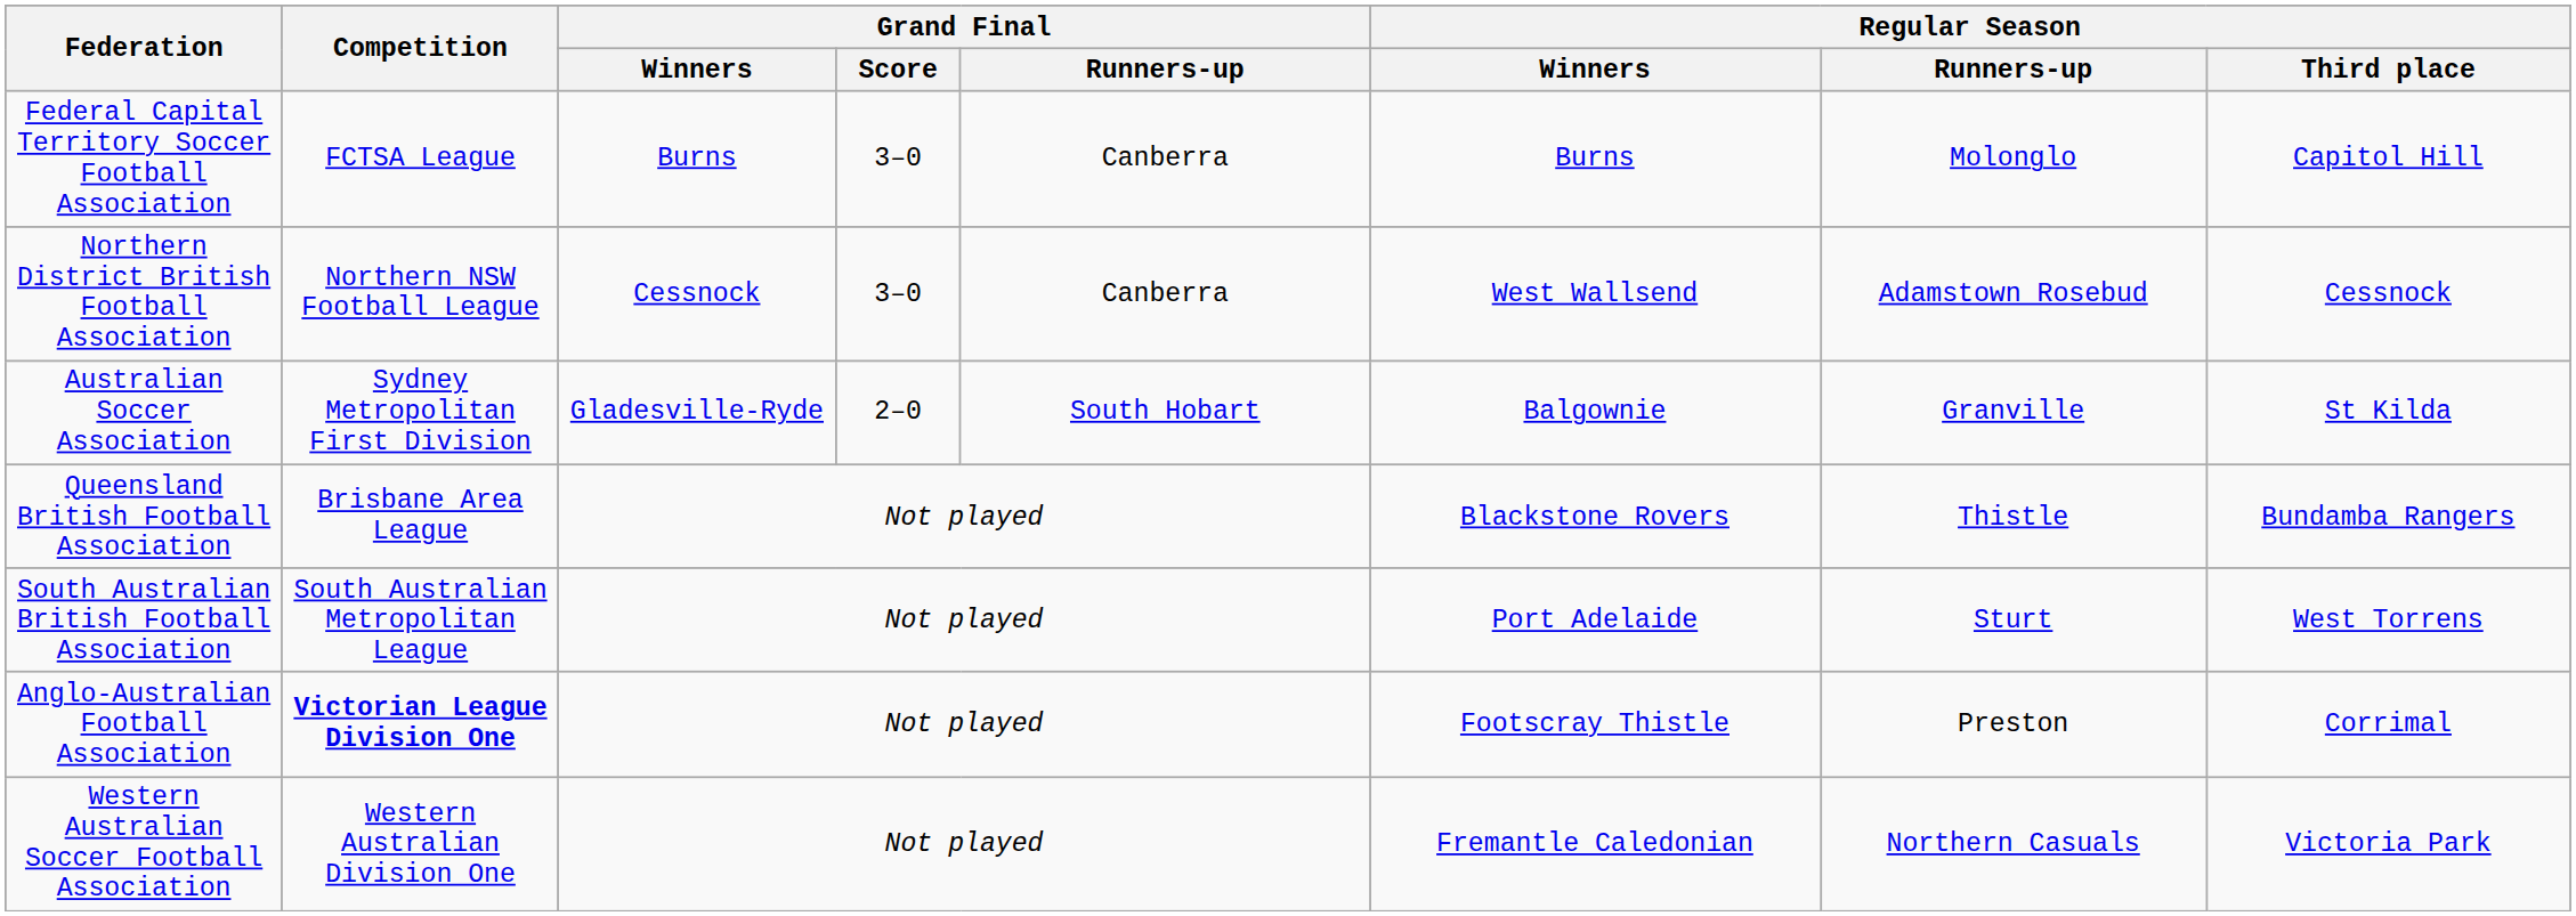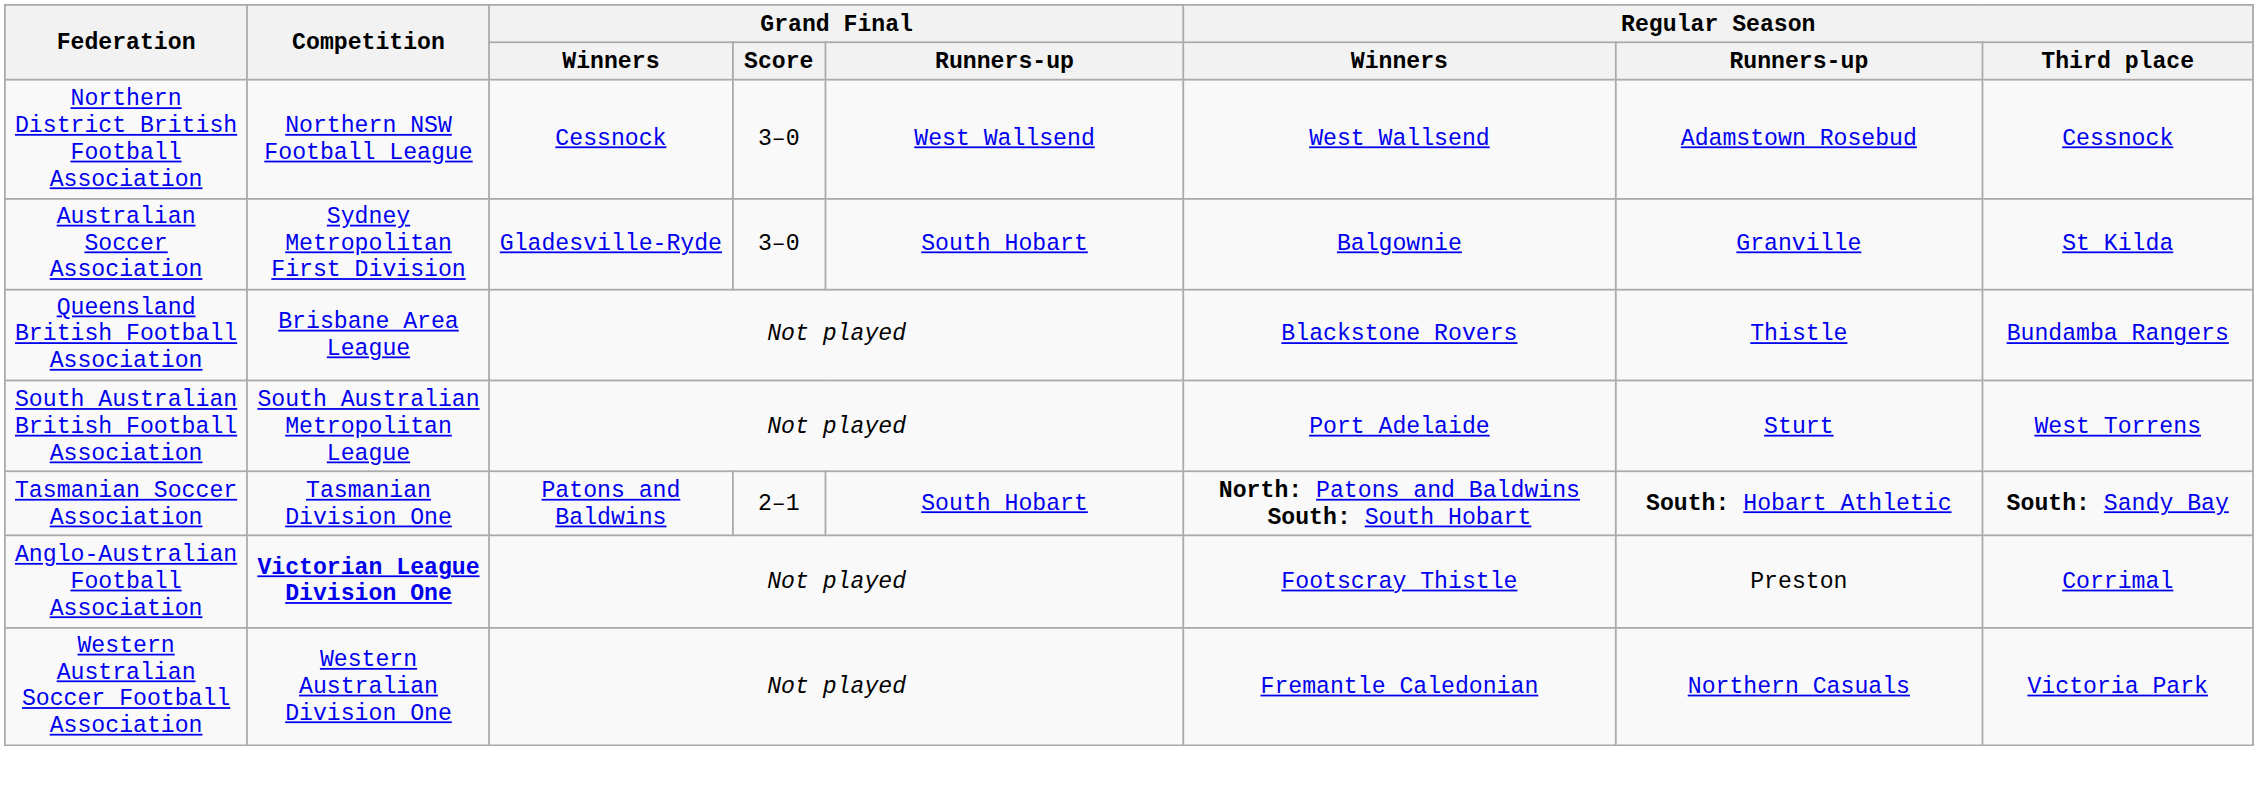- row: Federal Capital Territory Soccer Football Association | FCTSA League | Burns | 3–0 | Canberra | Burns | Molonglo | Capitol Hill
Northern District British Football Association | Grand Final / Runners-up: Canberra -> West Wallsend
Australian Soccer Association | Grand Final / Score: 2–0 -> 3–0
+ row: Tasmanian Soccer Association | Tasmanian Division One | Patons and Baldwins | 2–1 | South Hobart | North: Patons and Baldwins South: South Hobart | South: Hobart Athletic | South: Sandy Bay
